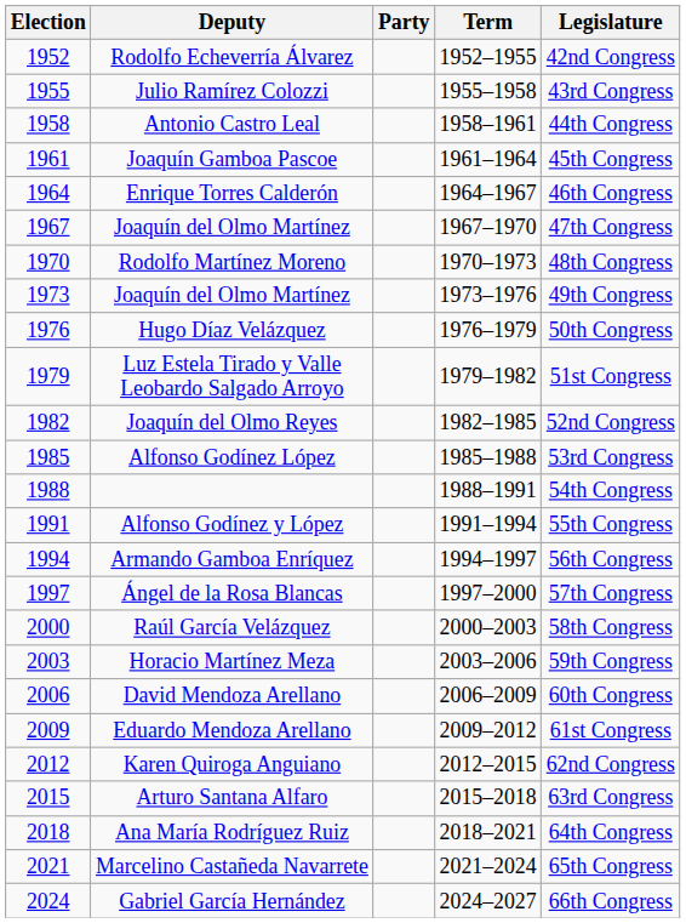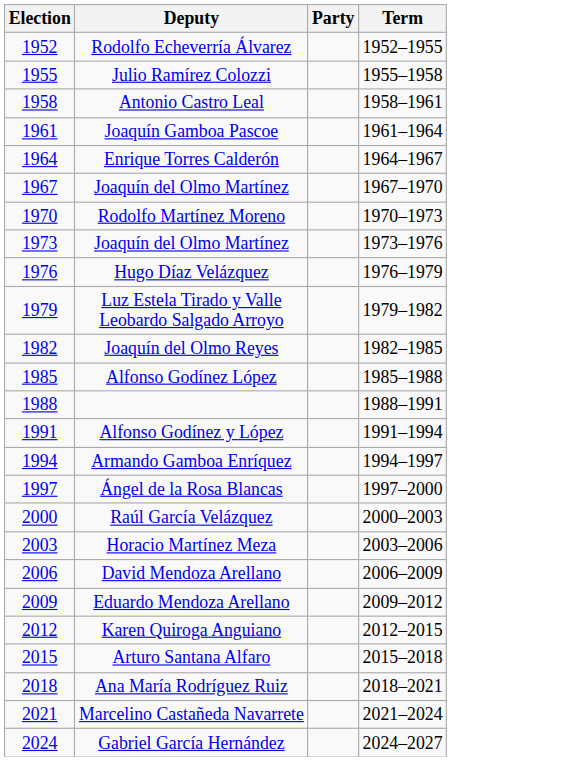- column: Legislature | 42nd Congress | 43rd Congress | 44th Congress | 45th Congress | 46th Congress | 47th Congress | 48th Congress | 49th Congress | 50th Congress | 51st Congress | 52nd Congress | 53rd Congress | 54th Congress | 55th Congress | 56th Congress | 57th Congress | 58th Congress | 59th Congress | 60th Congress | 61st Congress | 62nd Congress | 63rd Congress | 64th Congress | 65th Congress | 66th Congress
